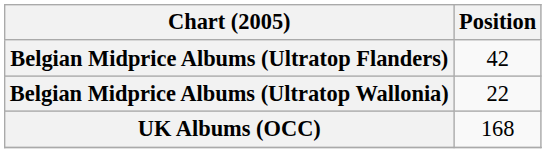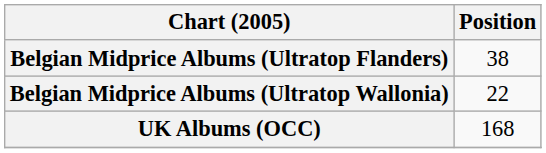Belgian Midprice Albums (Ultratop Flanders) | Position: 42 -> 38
